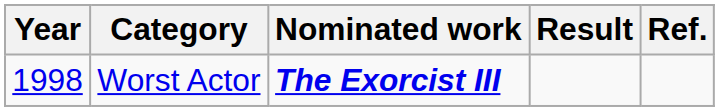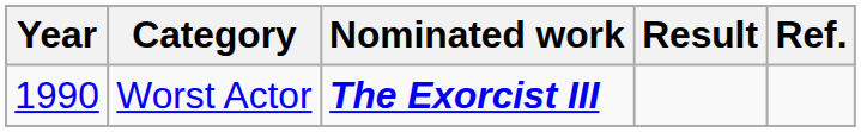Worst Actor | Year: 1998 -> 1990
